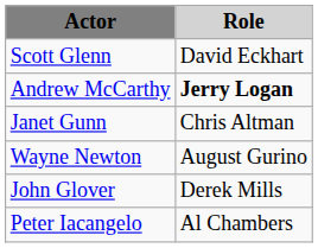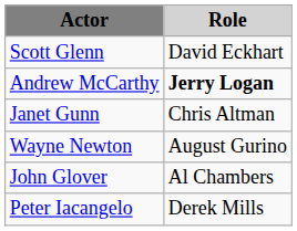John Glover | Role: Derek Mills -> Al Chambers
Peter Iacangelo | Role: Al Chambers -> Derek Mills
